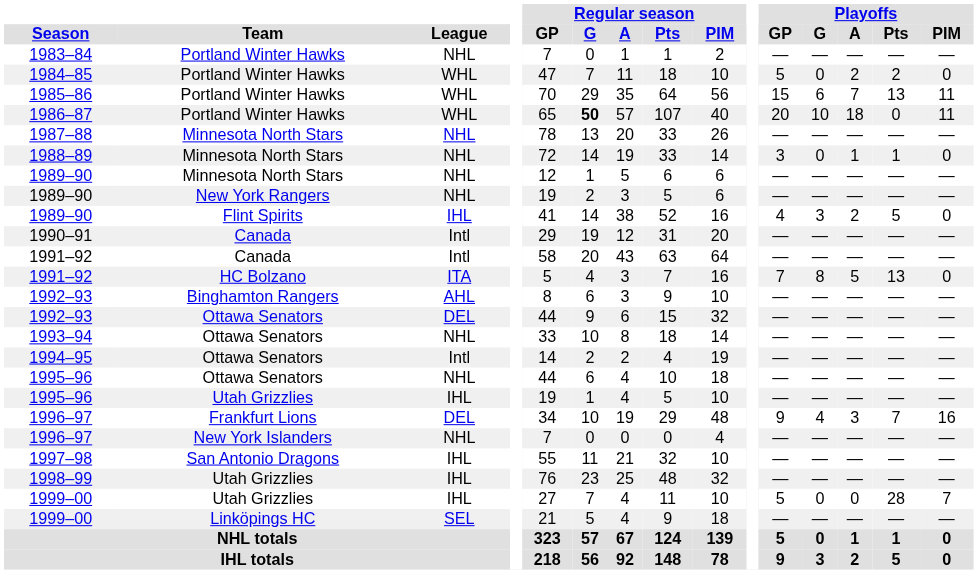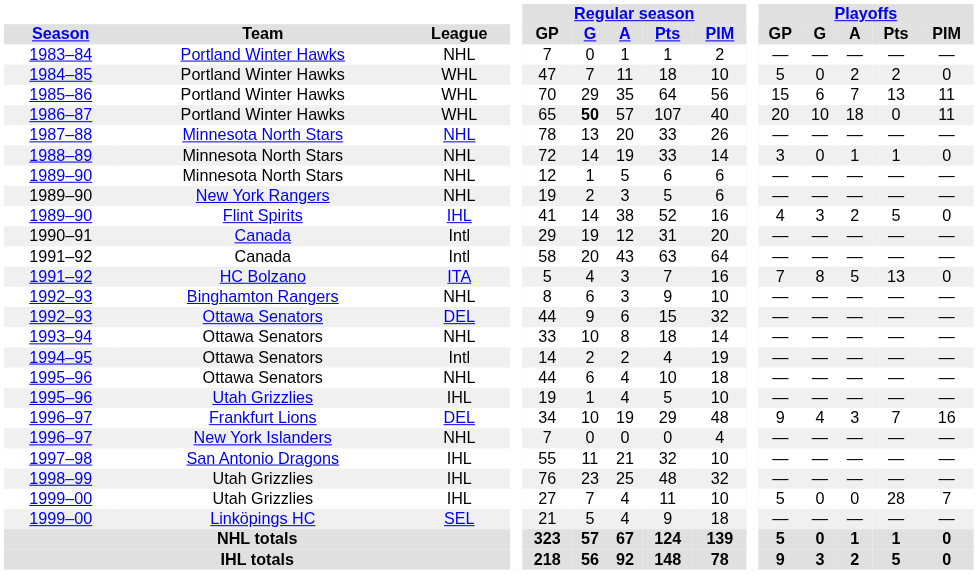1992–93 / Binghamton Rangers | League: AHL -> NHL
